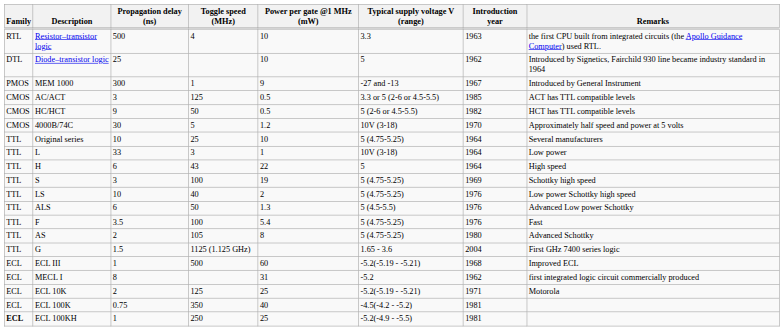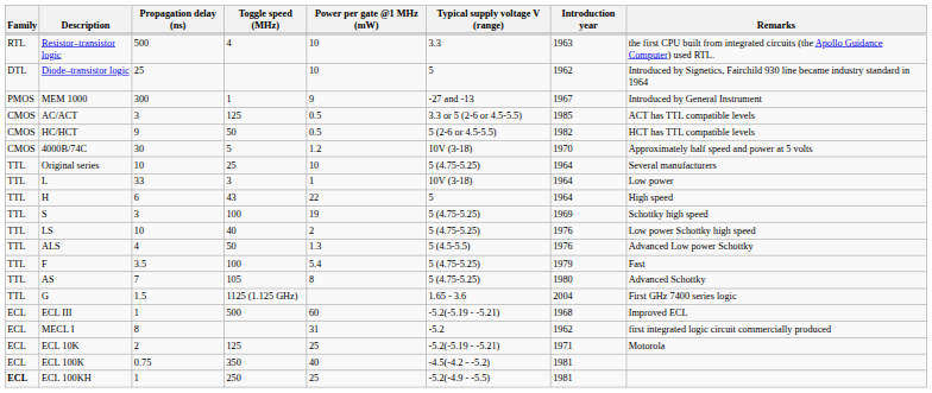ALS | Propagation delay (ns): 6 -> 4
F | Introduction year: 1976 -> 1979
AS | Propagation delay (ns): 2 -> 7
